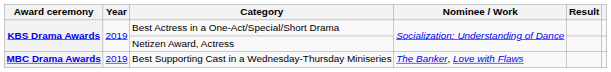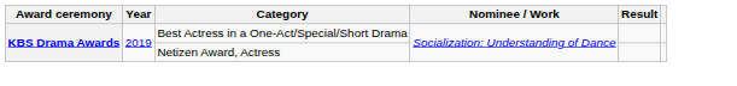- row: MBC Drama Awards | 2019 | Best Supporting Cast in a Wednesday-Thursday Miniseries | The Banker, Love with Flaws
